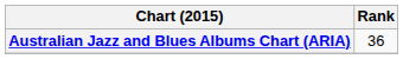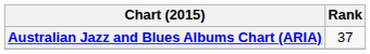Australian Jazz and Blues Albums Chart (ARIA) | Rank: 36 -> 37
